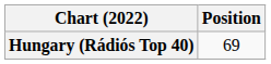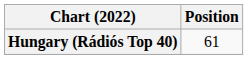Hungary (Rádiós Top 40) | Position: 69 -> 61
